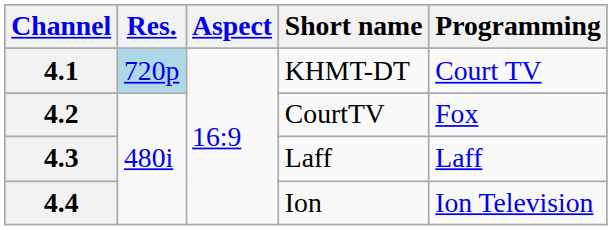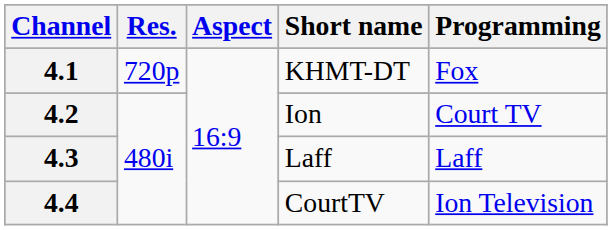4.1 | Res.: lightblue background -> no background
4.1 | Programming: Court TV -> Fox
4.2 | Short name: CourtTV -> Ion
4.2 | Programming: Fox -> Court TV
4.4 | Short name: Ion -> CourtTV
